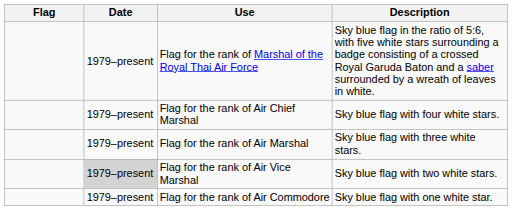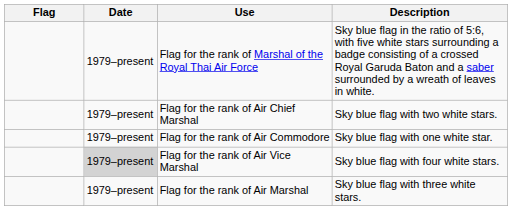Flag for the rank of Air Chief Marshal | Description: Sky blue flag with four white stars. -> Sky blue flag with two white stars.
rows swapped: Flag for the rank of Air Marshal <-> Flag for the rank of Air Commodore
Flag for the rank of Air Vice Marshal | Description: Sky blue flag with two white stars. -> Sky blue flag with four white stars.
